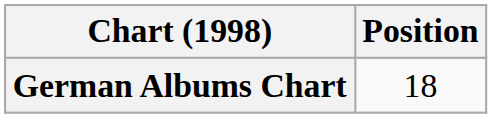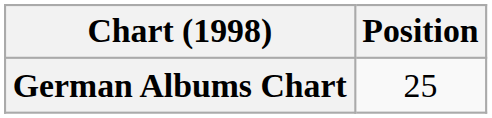German Albums Chart | Position: 18 -> 25
